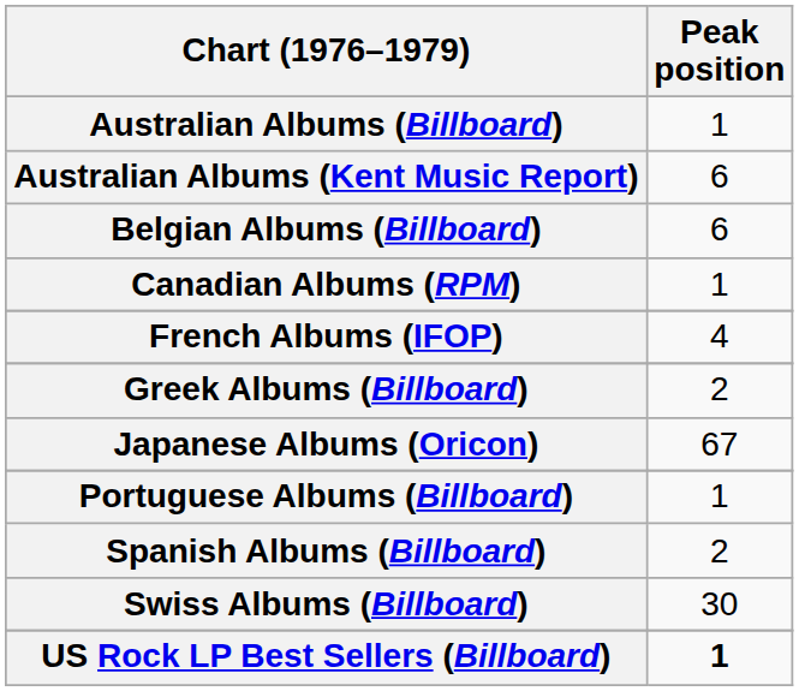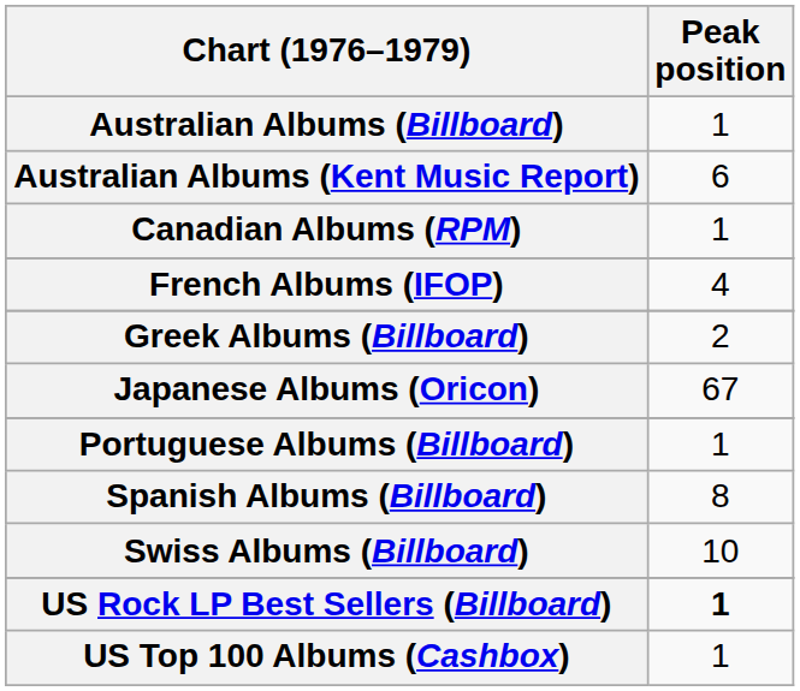- row: Belgian Albums (Billboard) | 6
Spanish Albums (Billboard) | Peak position: 2 -> 8
Swiss Albums (Billboard) | Peak position: 30 -> 10
+ row: US Top 100 Albums (Cashbox) | 1
